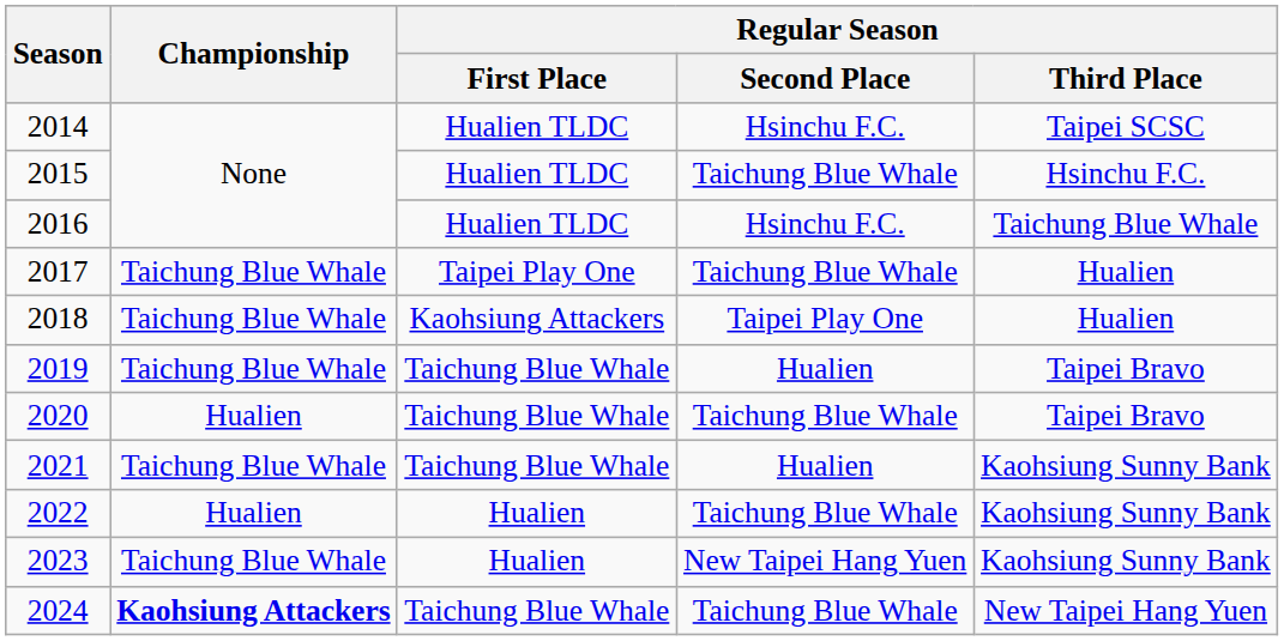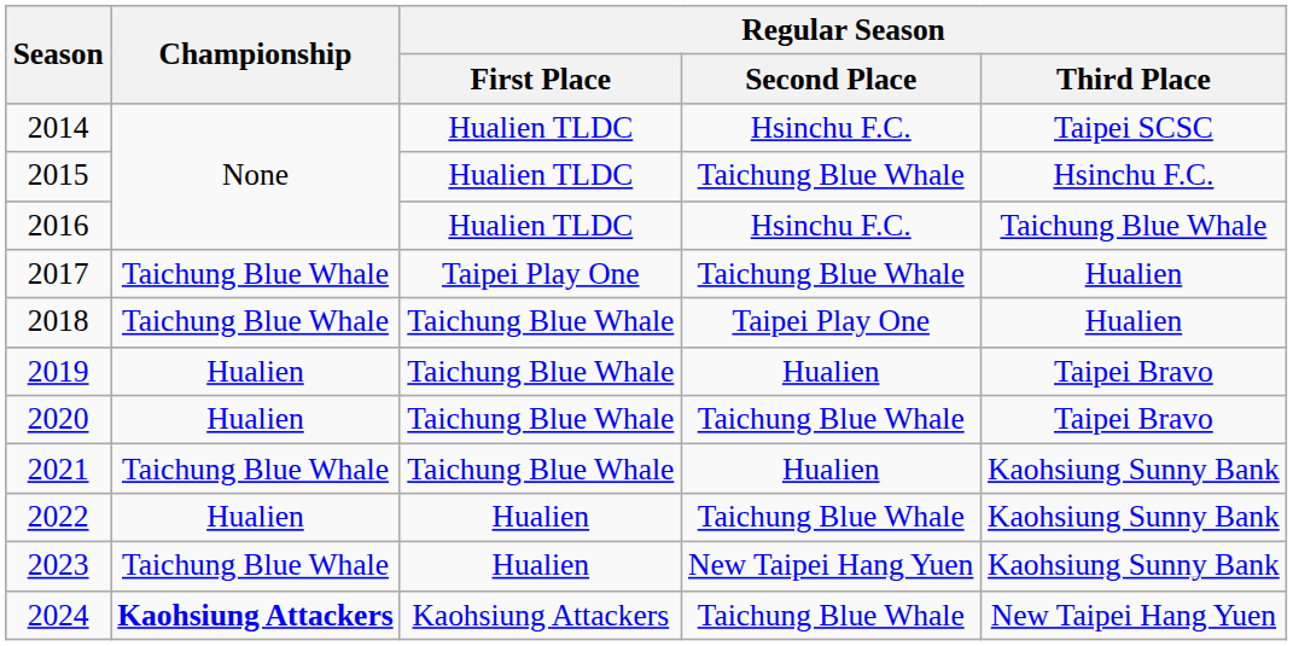2018 | Regular Season / First Place: Kaohsiung Attackers -> Taichung Blue Whale
2019 | Championship: Taichung Blue Whale -> Hualien
2024 | Regular Season / First Place: Taichung Blue Whale -> Kaohsiung Attackers
